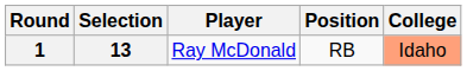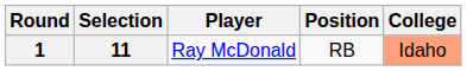1 | Selection: 13 -> 11
